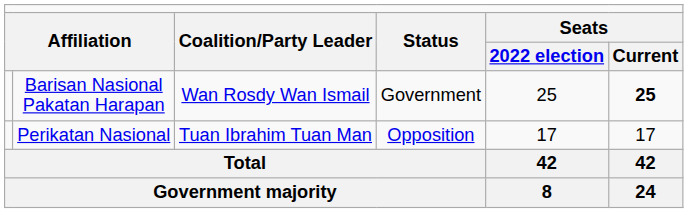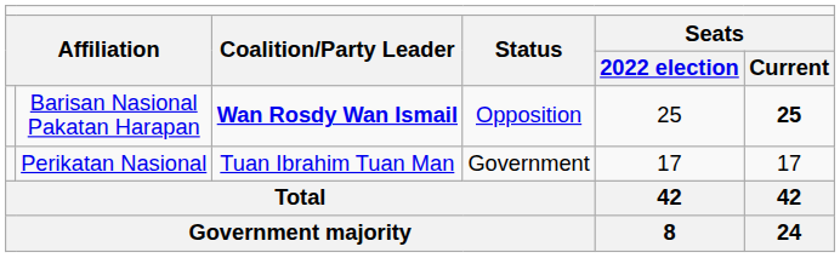Barisan Nasional Pakatan Harapan | column 3: normal -> bold
Barisan Nasional Pakatan Harapan | column 4: Government -> Opposition
Perikatan Nasional | column 4: Opposition -> Government
